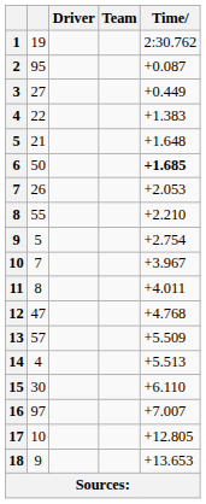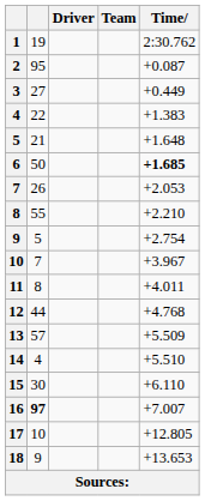12 | column 2: 47 -> 44
14 | Time: +5.513 -> +5.510
16 | column 2: normal -> bold
